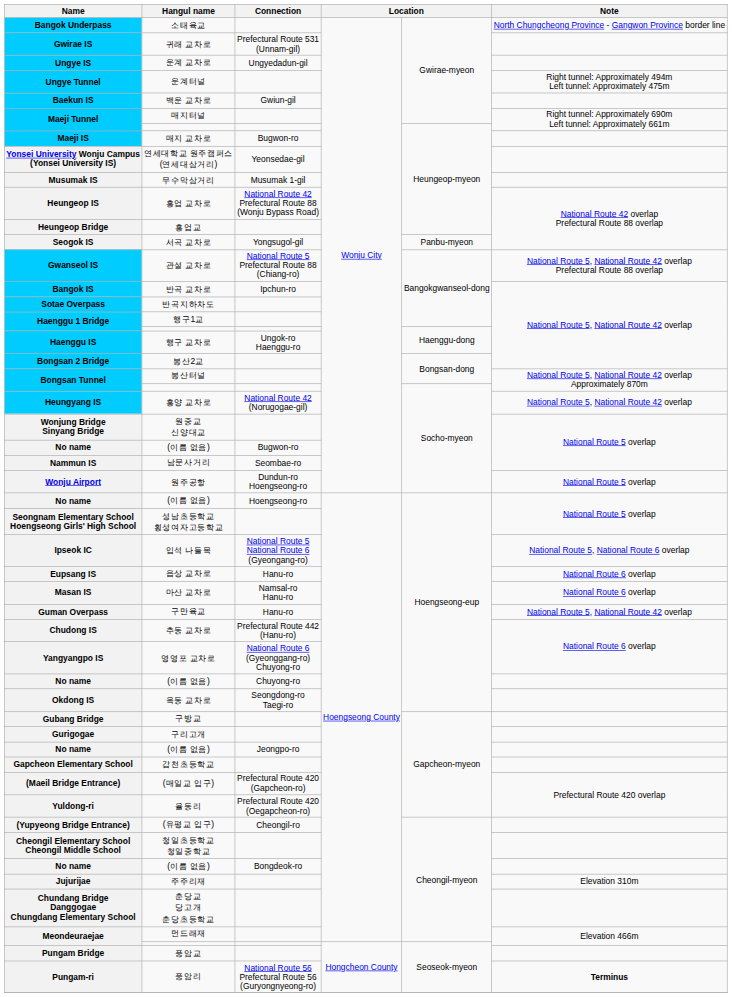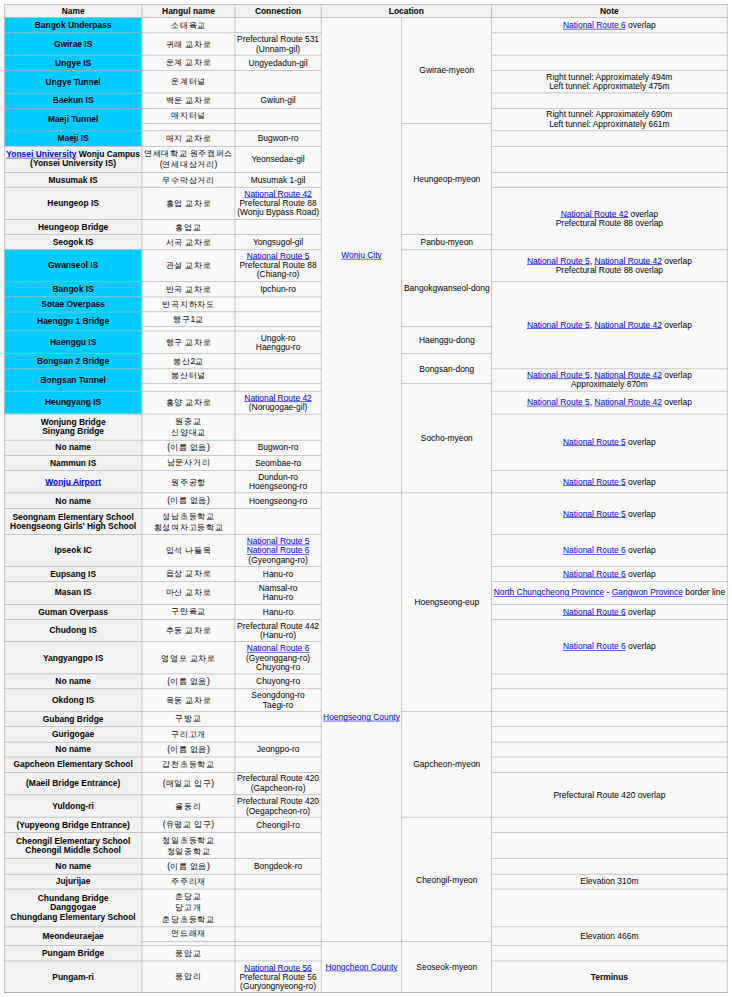소태육교 | Note: North Chungcheong Province - Gangwon Province border line -> National Route 6 overlap
입석 나들목 | Note: National Route 5, National Route 6 overlap -> National Route 6 overlap
마산 교차로 | Note: National Route 6 overlap -> North Chungcheong Province - Gangwon Province border line
구만육교 | Note: National Route 5, National Route 42 overlap -> National Route 6 overlap
